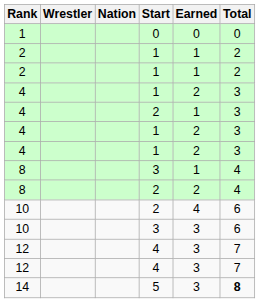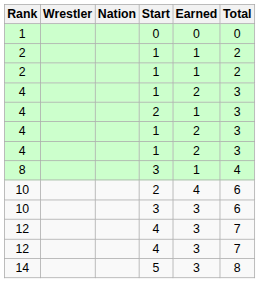- row: 8 | 2 | 2 | 4
14 | Total: bold -> normal
